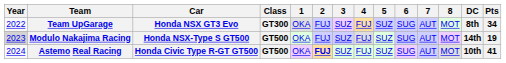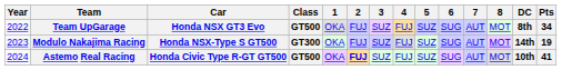Team UpGarage | Class: GT300 -> GT500
Modulo Nakajima Racing | Year: lightgrey background -> no background
Modulo Nakajima Racing | Class: GT500 -> GT300
